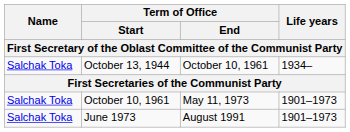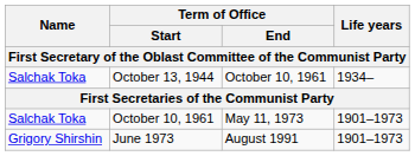June 1973 | Name: Salchak Toka -> Grigory Shirshin
